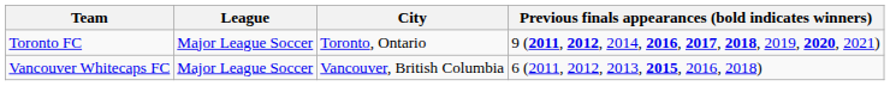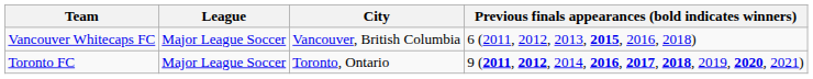rows swapped: Vancouver Whitecaps FC <-> Toronto FC
